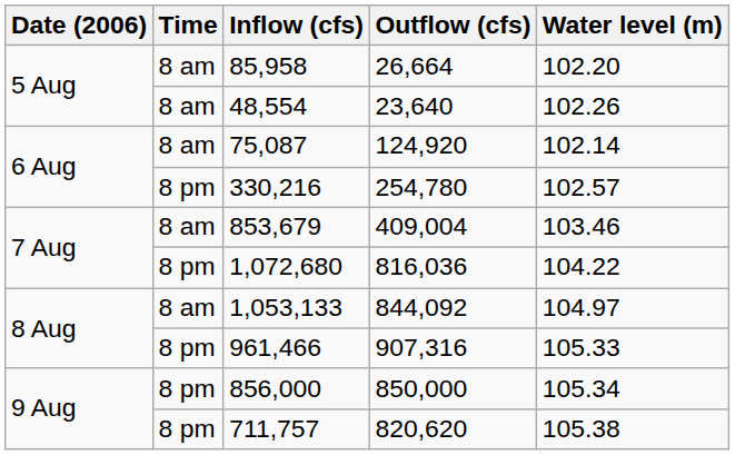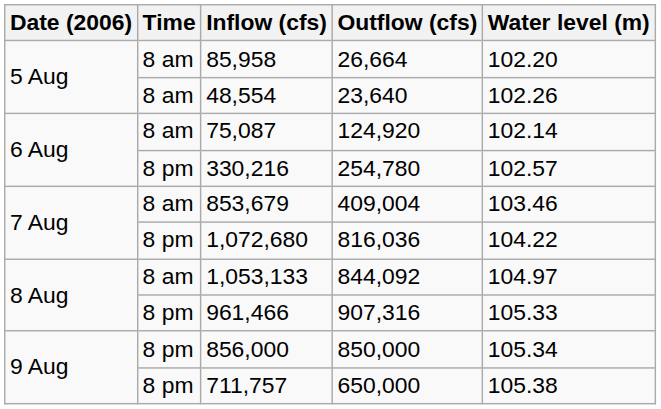711,757 | Outflow (cfs): 820,620 -> 650,000
